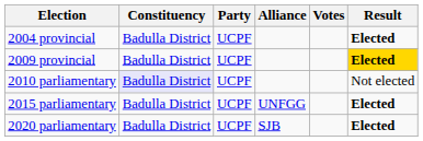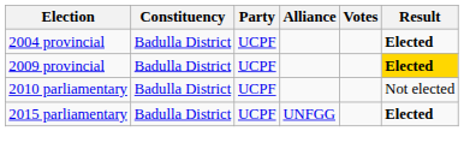2010 parliamentary | Constituency: lavender background -> no background
- row: 2020 parliamentary | Badulla District | UCPF | SJB | Elected
